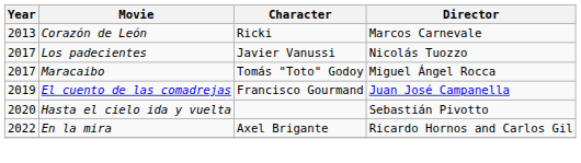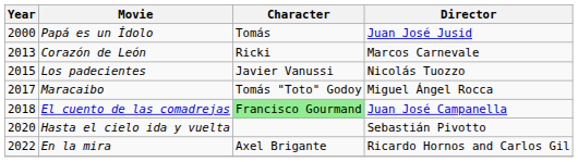+ row: 2000 | Papá es un Ídolo | Tomás | Juan José Jusid
Los padecientes | Year: 2017 -> 2015
El cuento de las comadrejas | Year: 2019 -> 2018
El cuento de las comadrejas | Character: no background -> lightgreen background
